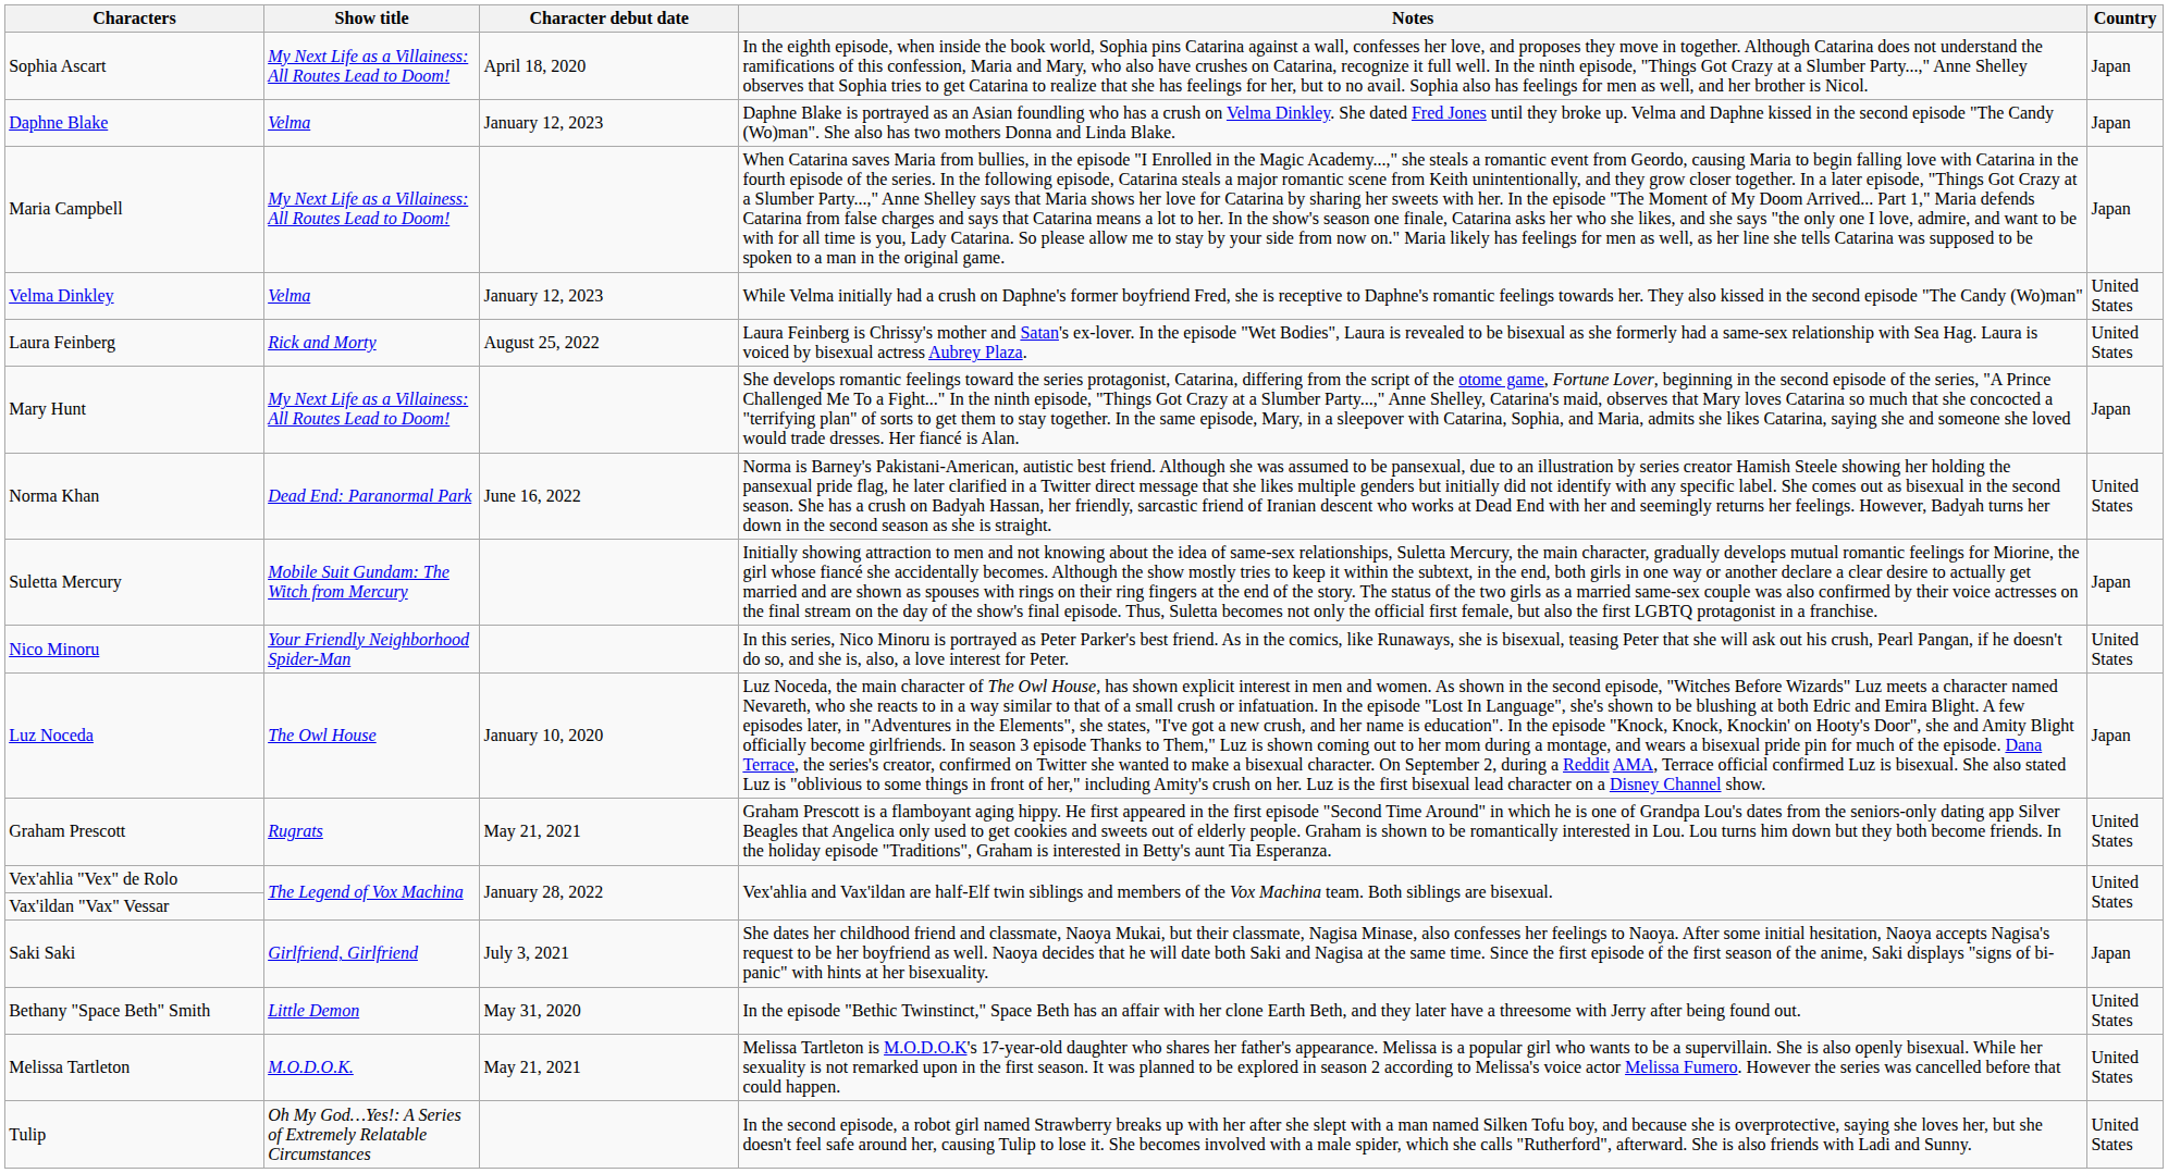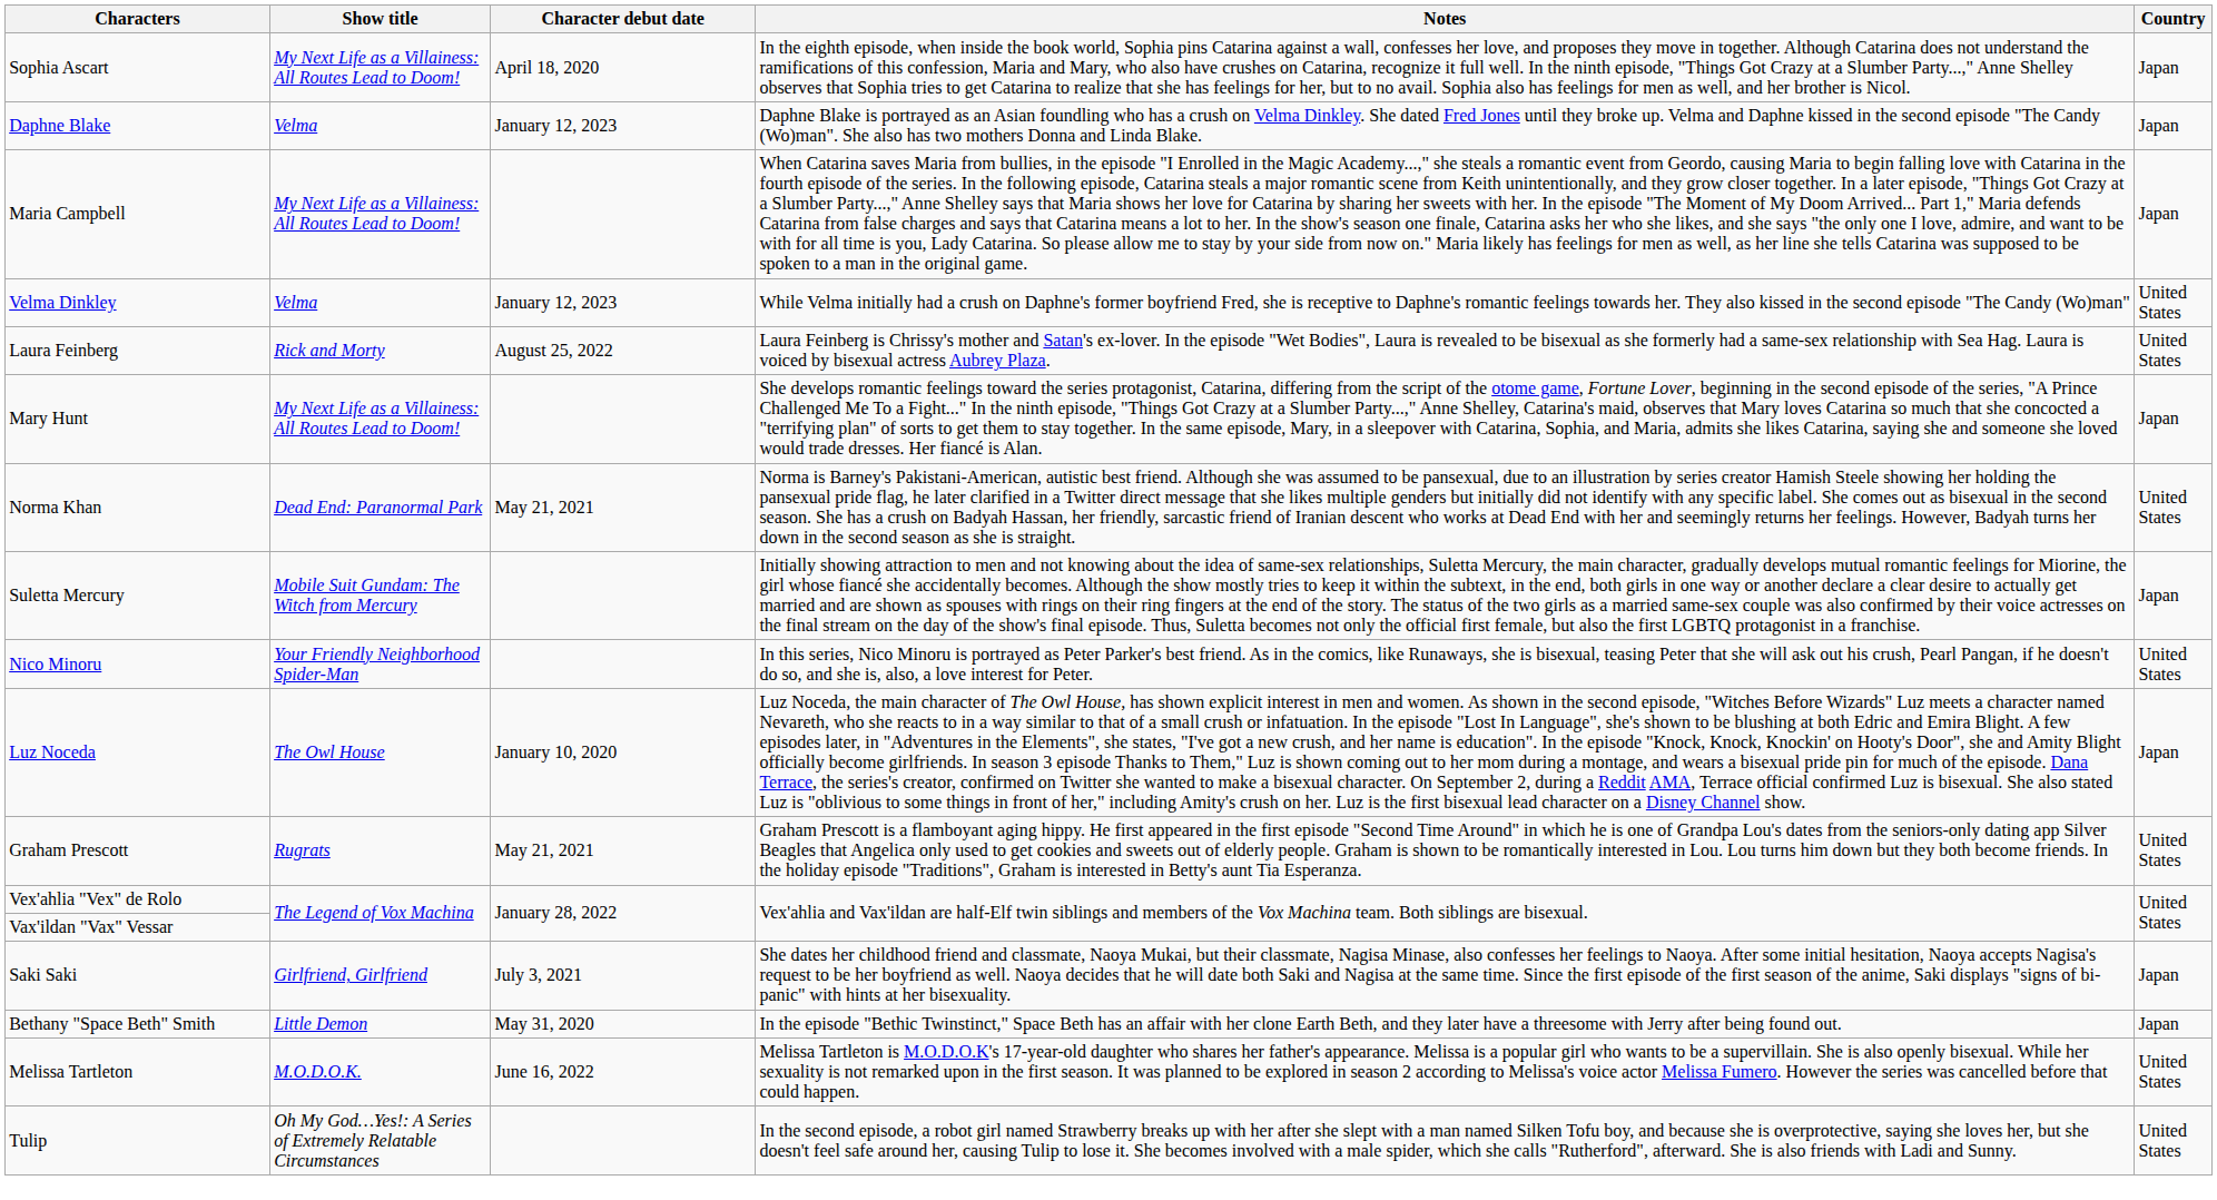Norma Khan | Character debut date: June 16, 2022 -> May 21, 2021
Bethany "Space Beth" Smith | Country: United States -> Japan
Melissa Tartleton | Character debut date: May 21, 2021 -> June 16, 2022
